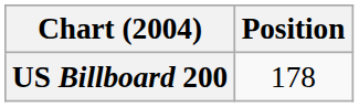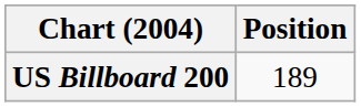US Billboard 200 | Position: 178 -> 189
